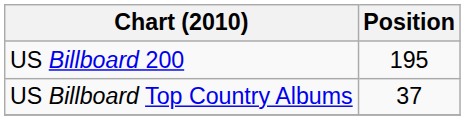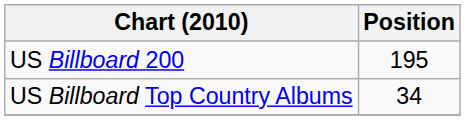US Billboard Top Country Albums | Position: 37 -> 34
